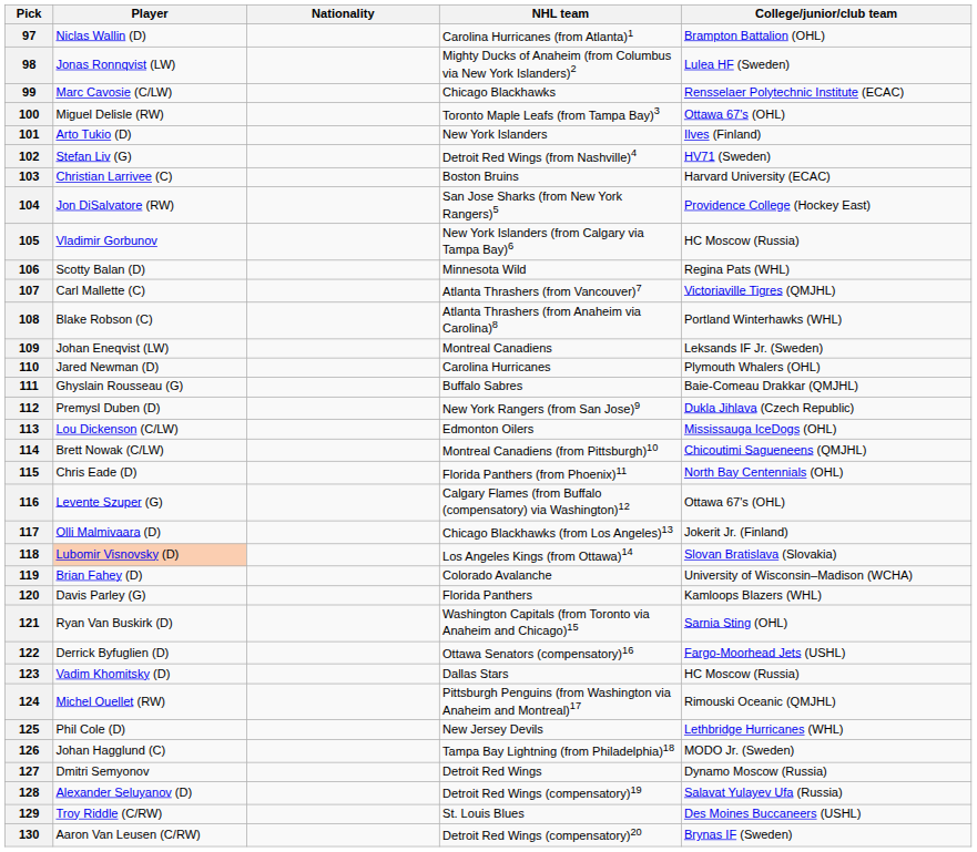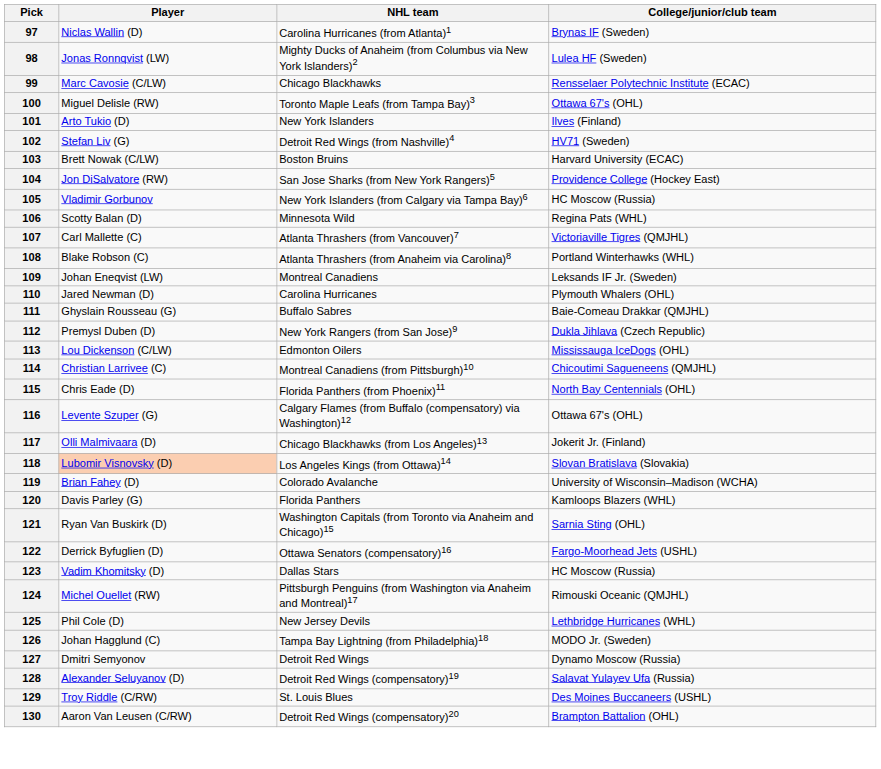- column: Nationality
97 | College/junior/club team: Brampton Battalion (OHL) -> Brynas IF (Sweden)
103 | Player: Christian Larrivee (C) -> Brett Nowak (C/LW)
114 | Player: Brett Nowak (C/LW) -> Christian Larrivee (C)
130 | College/junior/club team: Brynas IF (Sweden) -> Brampton Battalion (OHL)
